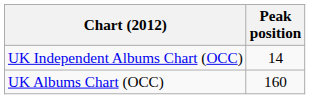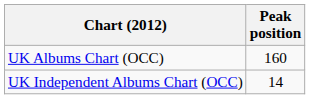rows swapped: UK Independent Albums Chart (OCC) <-> UK Albums Chart (OCC)
